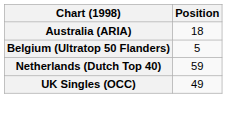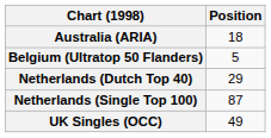Netherlands (Dutch Top 40) | Position: 59 -> 29
+ row: Netherlands (Single Top 100) | 87
